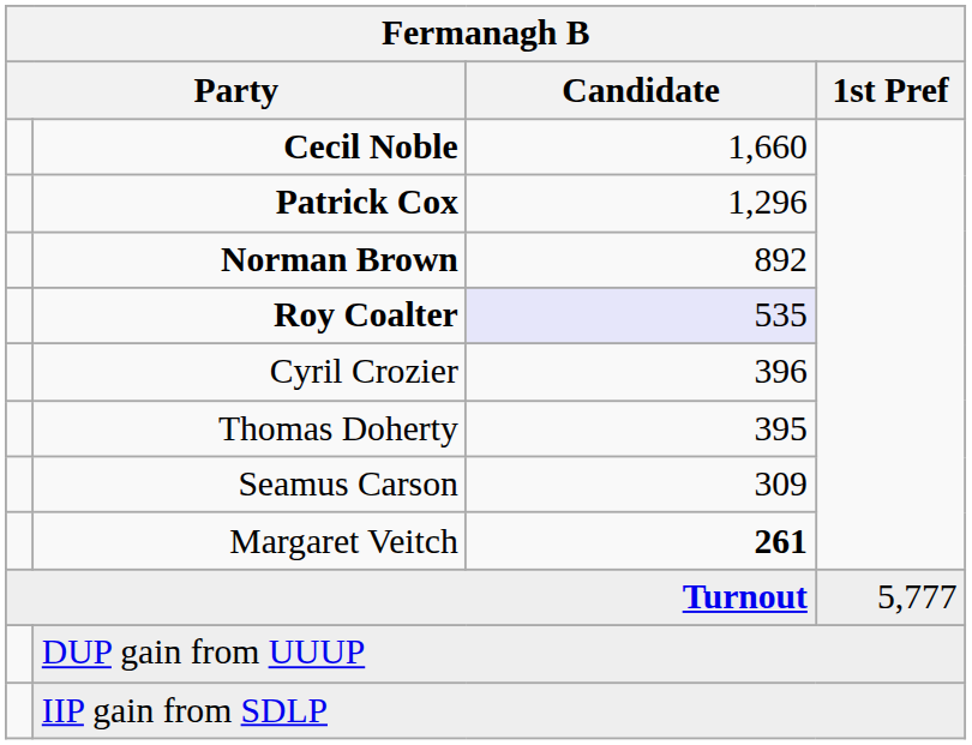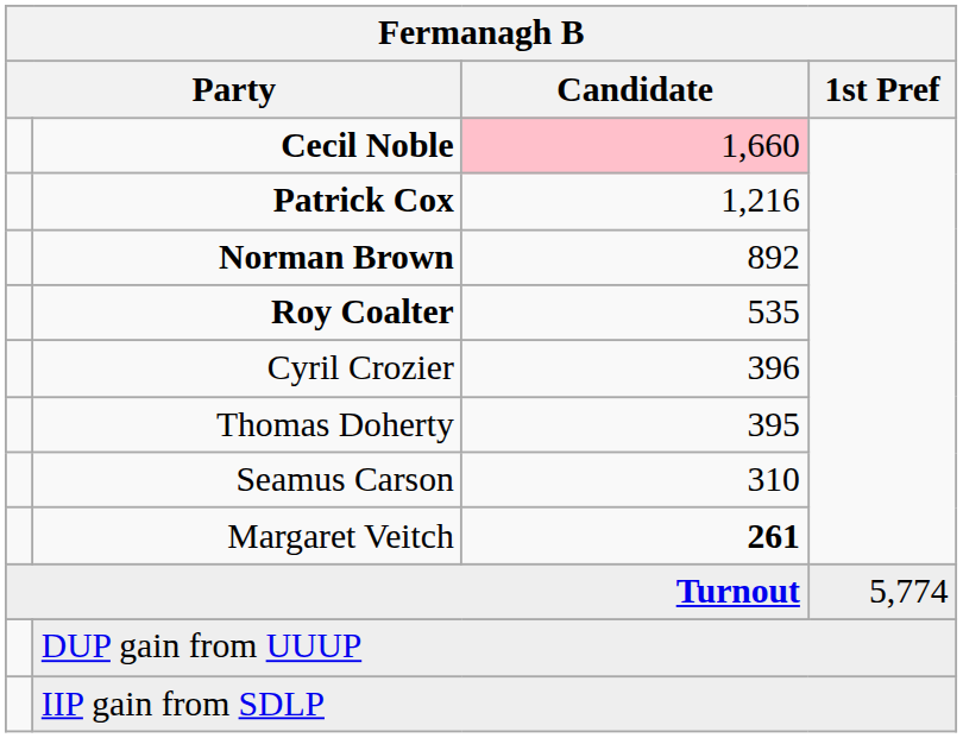Cecil Noble | Candidate: no background -> pink background
Patrick Cox | Candidate: 1,296 -> 1,216
Roy Coalter | Candidate: lavender background -> no background
Seamus Carson | Candidate: 309 -> 310
Turnout | 1st Pref: 5,777 -> 5,774
